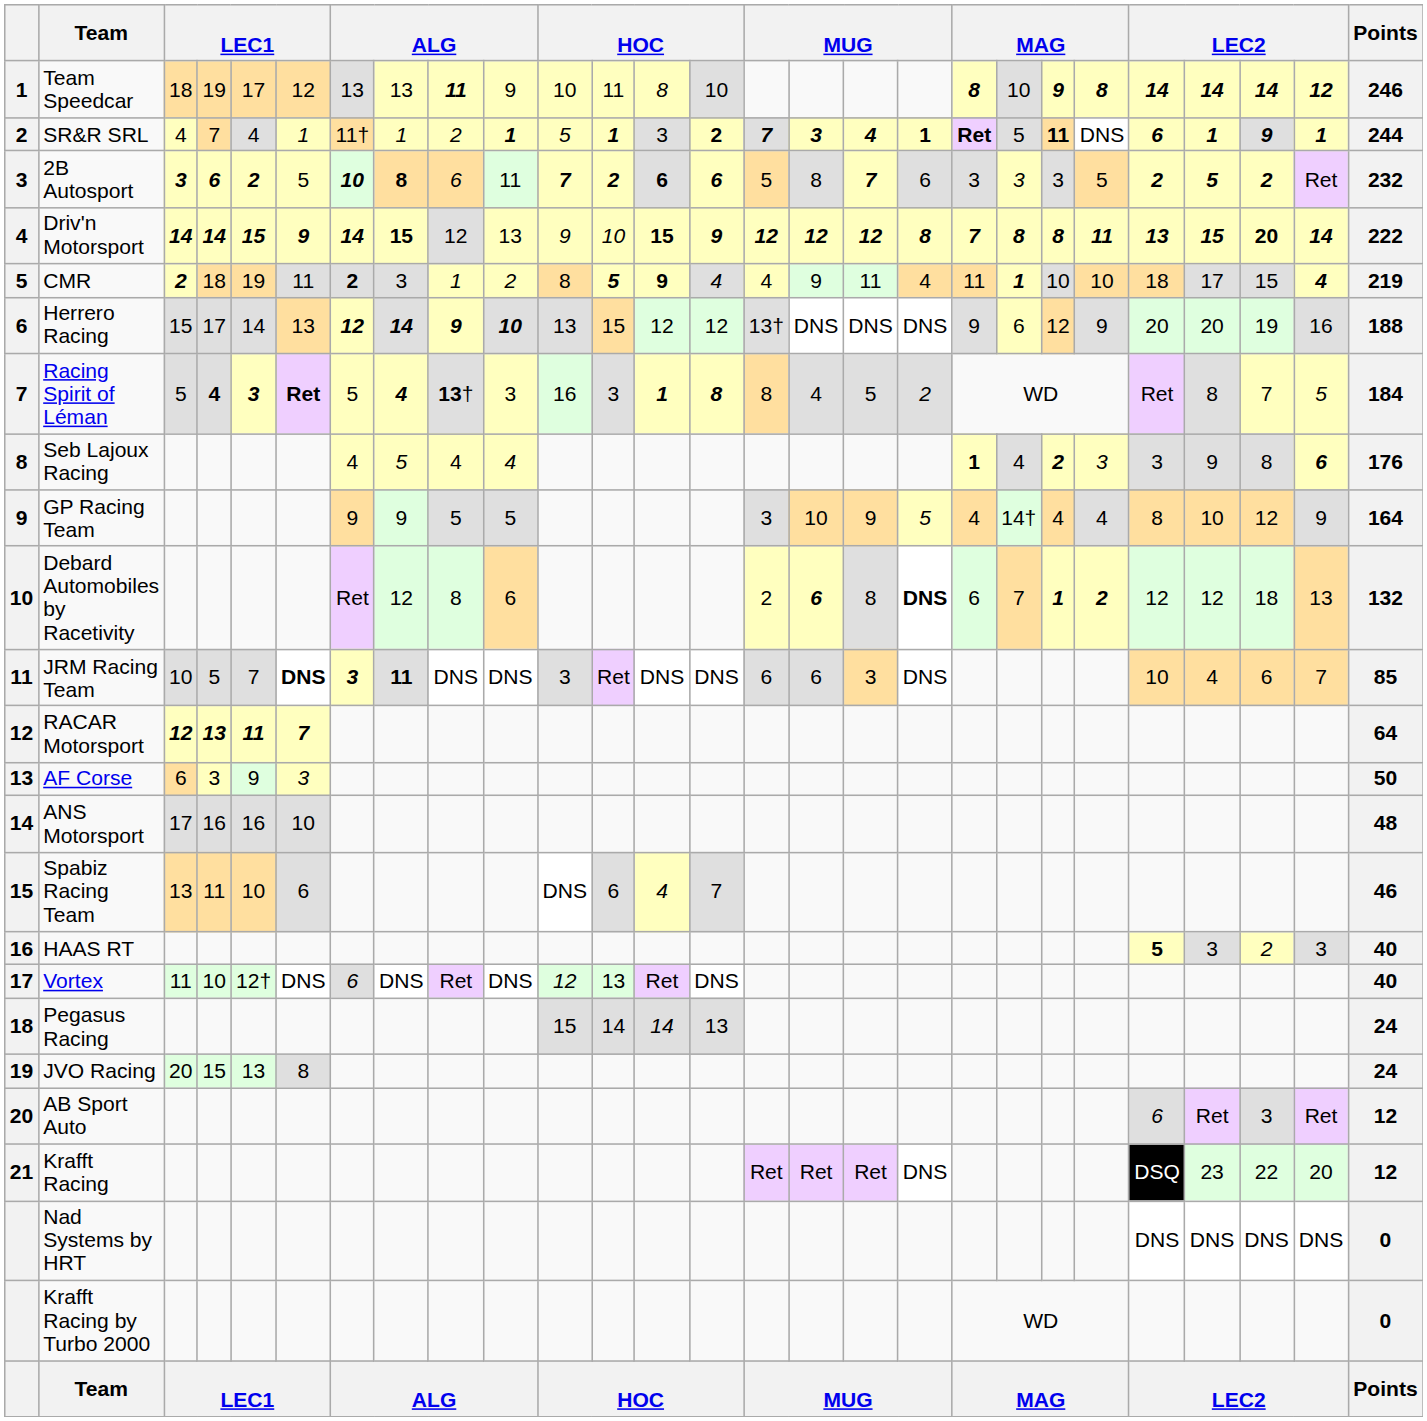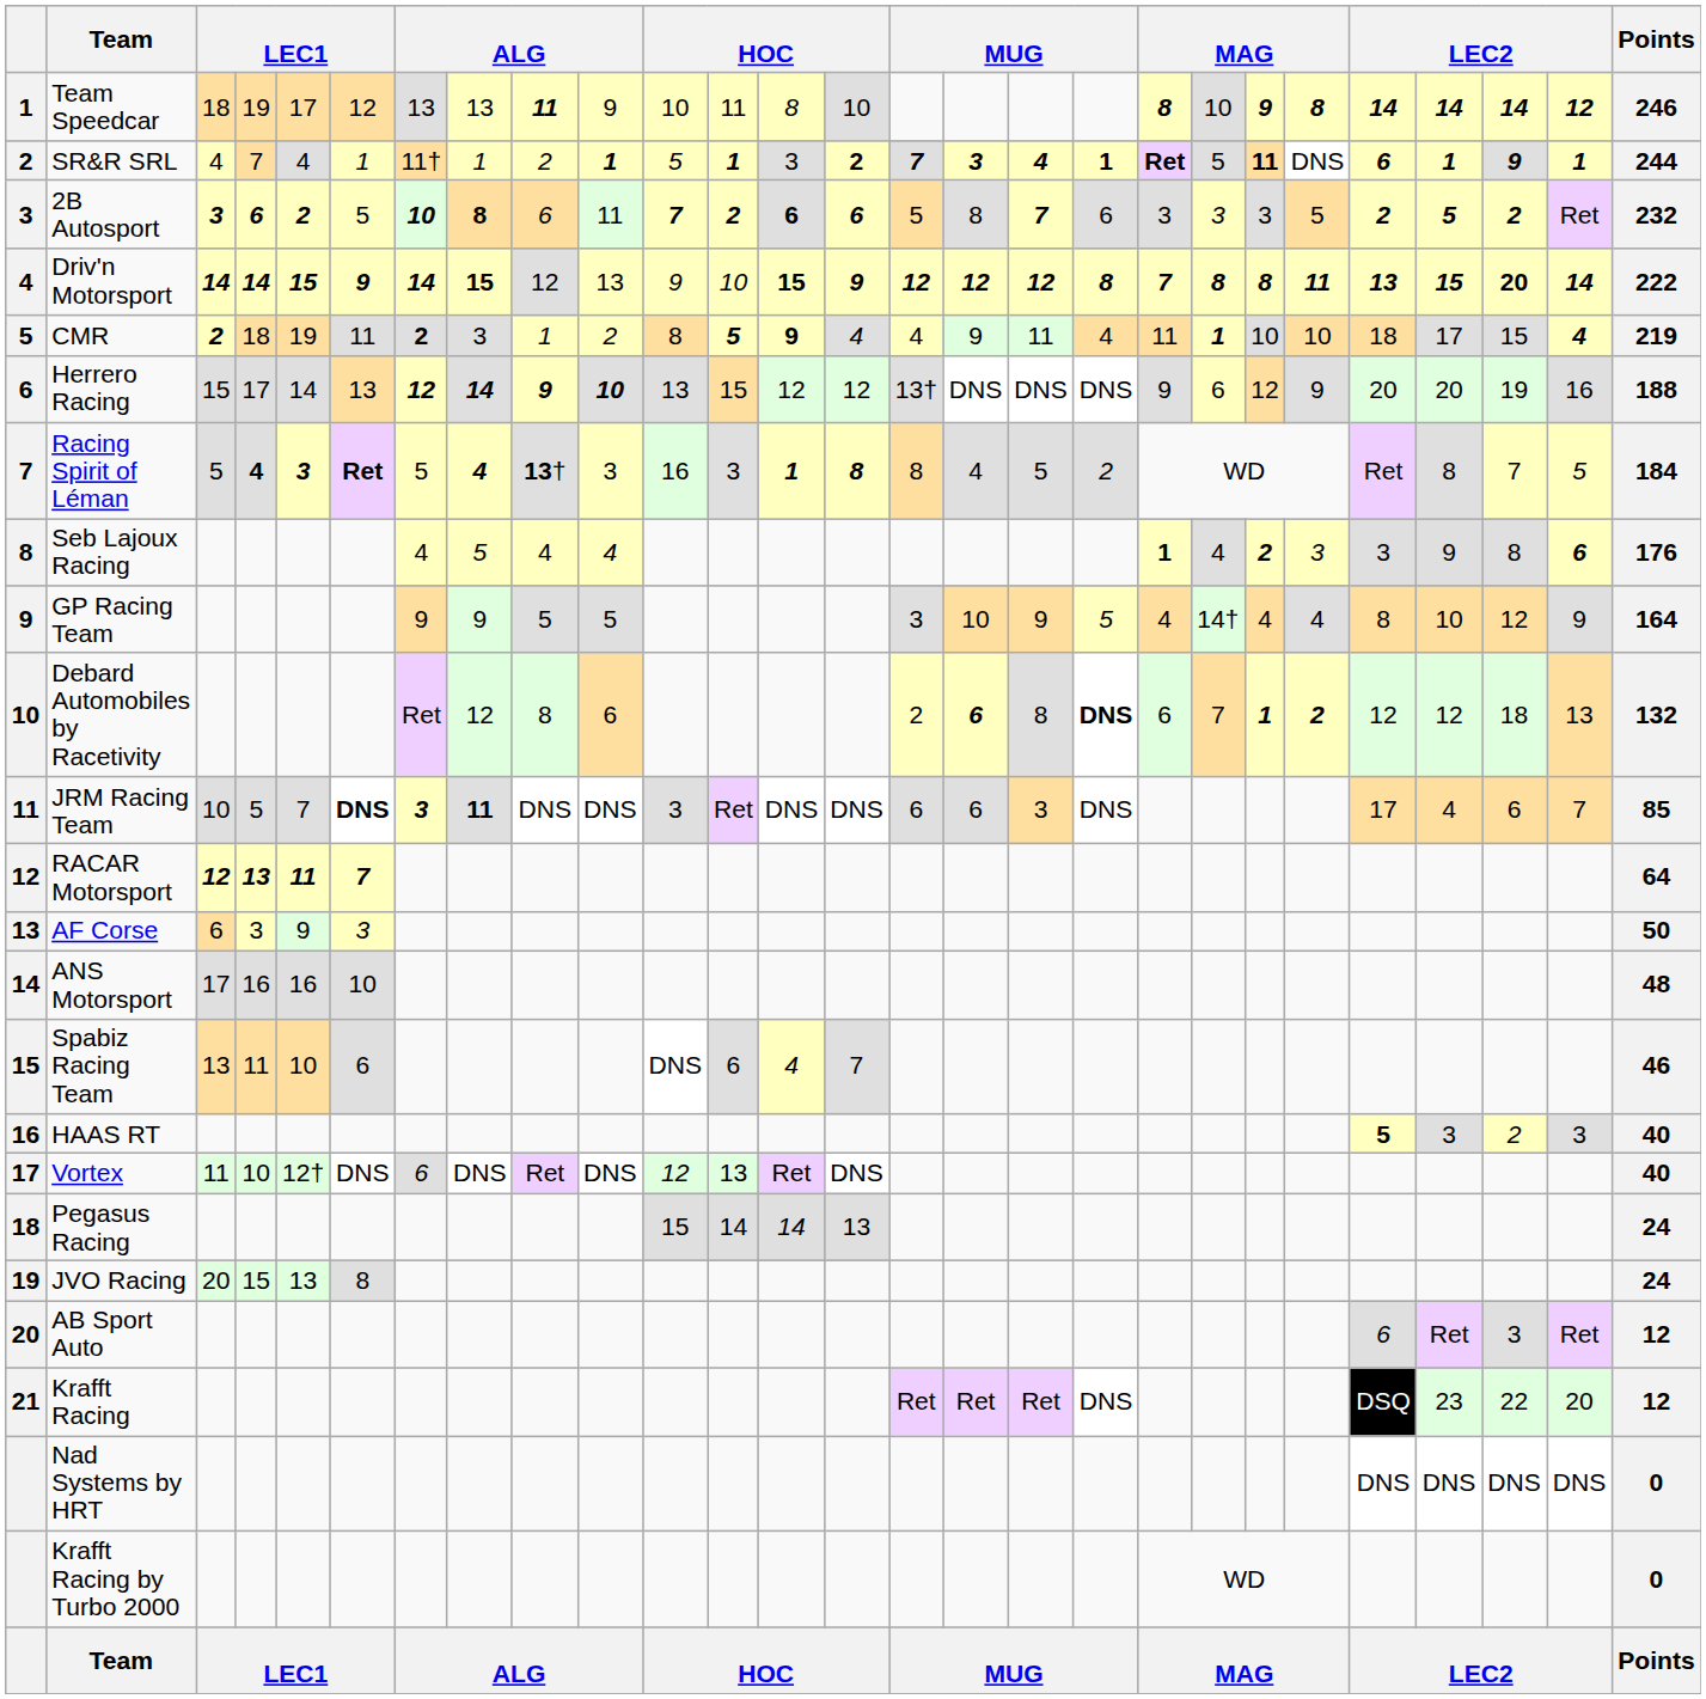JRM Racing Team | column 23: 10 -> 17
